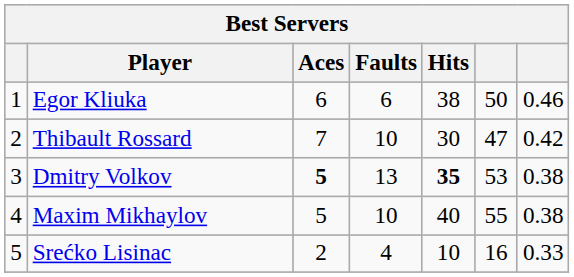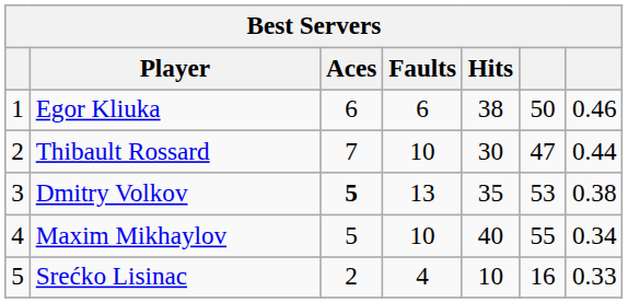Thibault Rossard | column 7: 0.42 -> 0.44
Dmitry Volkov | Hits: bold -> normal
Maxim Mikhaylov | column 7: 0.38 -> 0.34
